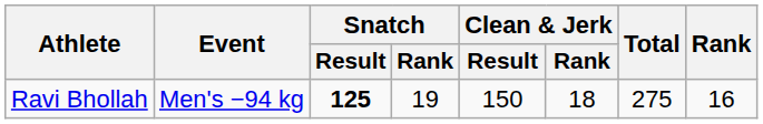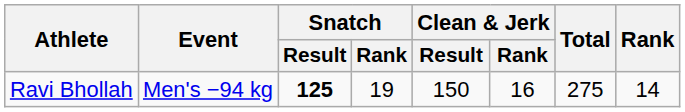Ravi Bhollah | Clean & Jerk / Rank: 18 -> 16
Ravi Bhollah | Rank: 16 -> 14
